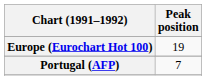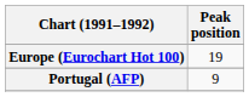Portugal (AFP) | Peak position: 7 -> 9
